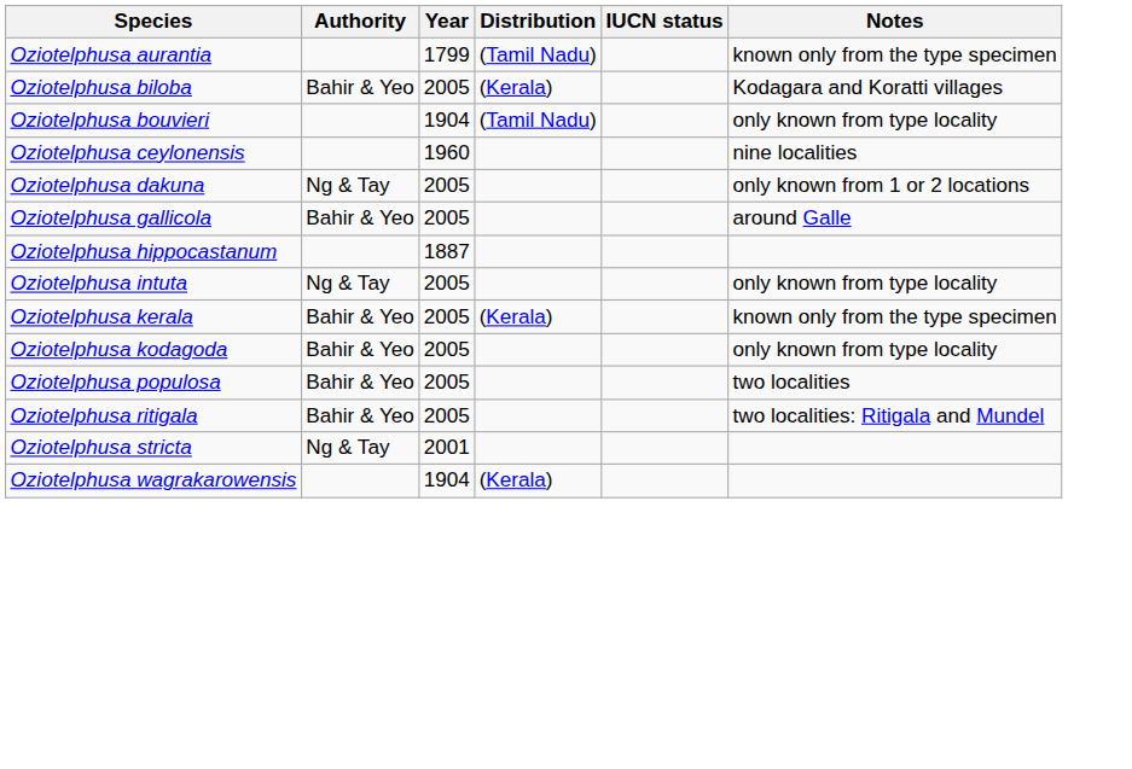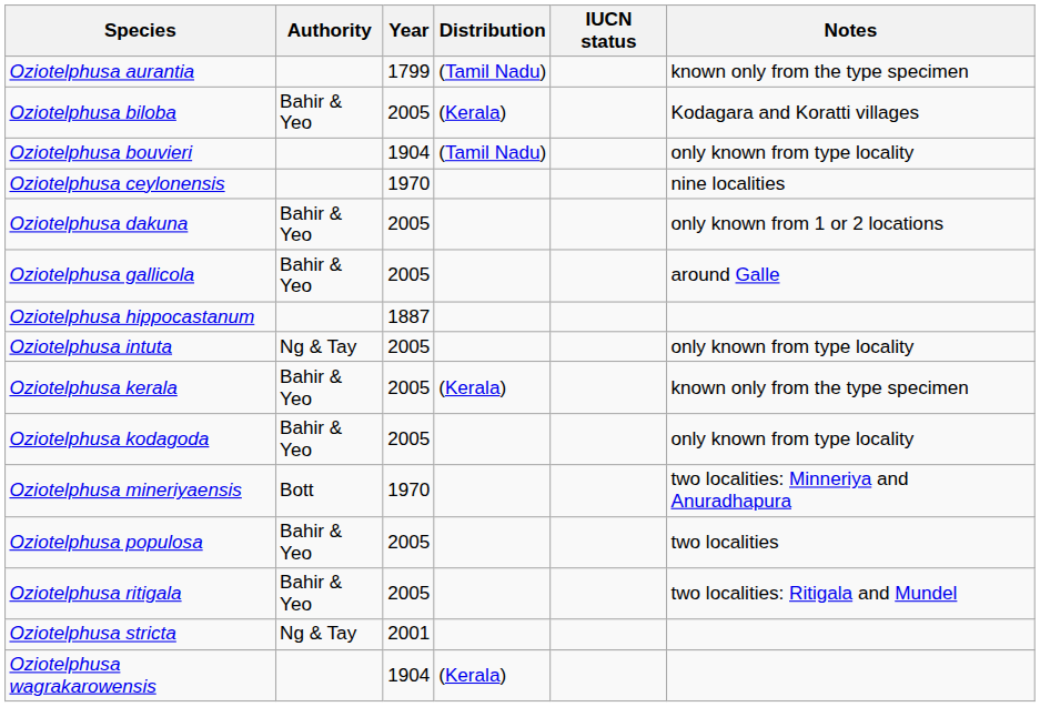Oziotelphusa ceylonensis | Year: 1960 -> 1970
Oziotelphusa dakuna | Authority: Ng & Tay -> Bahir & Yeo
+ row: Oziotelphusa mineriyaensis | Bott | 1970 | two localities: Minneriya and Anuradhapura
